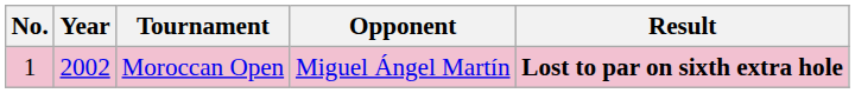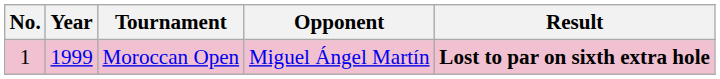Moroccan Open | Year: 2002 -> 1999
